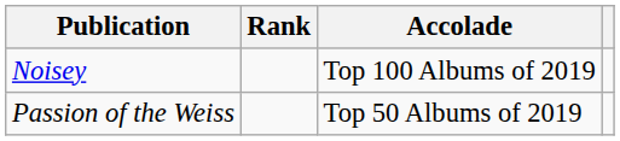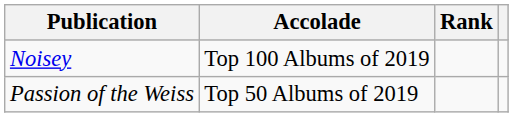columns swapped: Accolade <-> Rank
